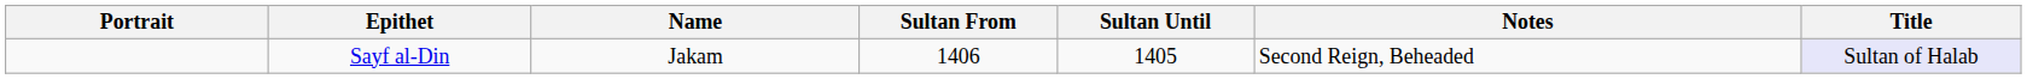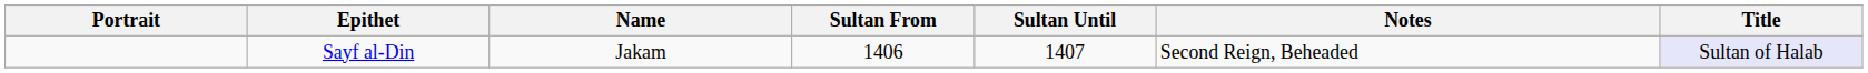Sayf al-Din | Sultan Until: 1405 -> 1407
